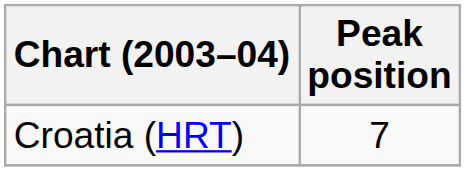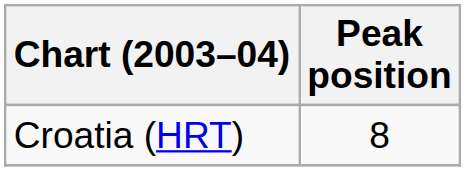Croatia (HRT) | Peak position: 7 -> 8
